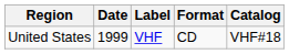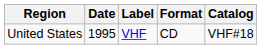United States | Date: 1999 -> 1995
